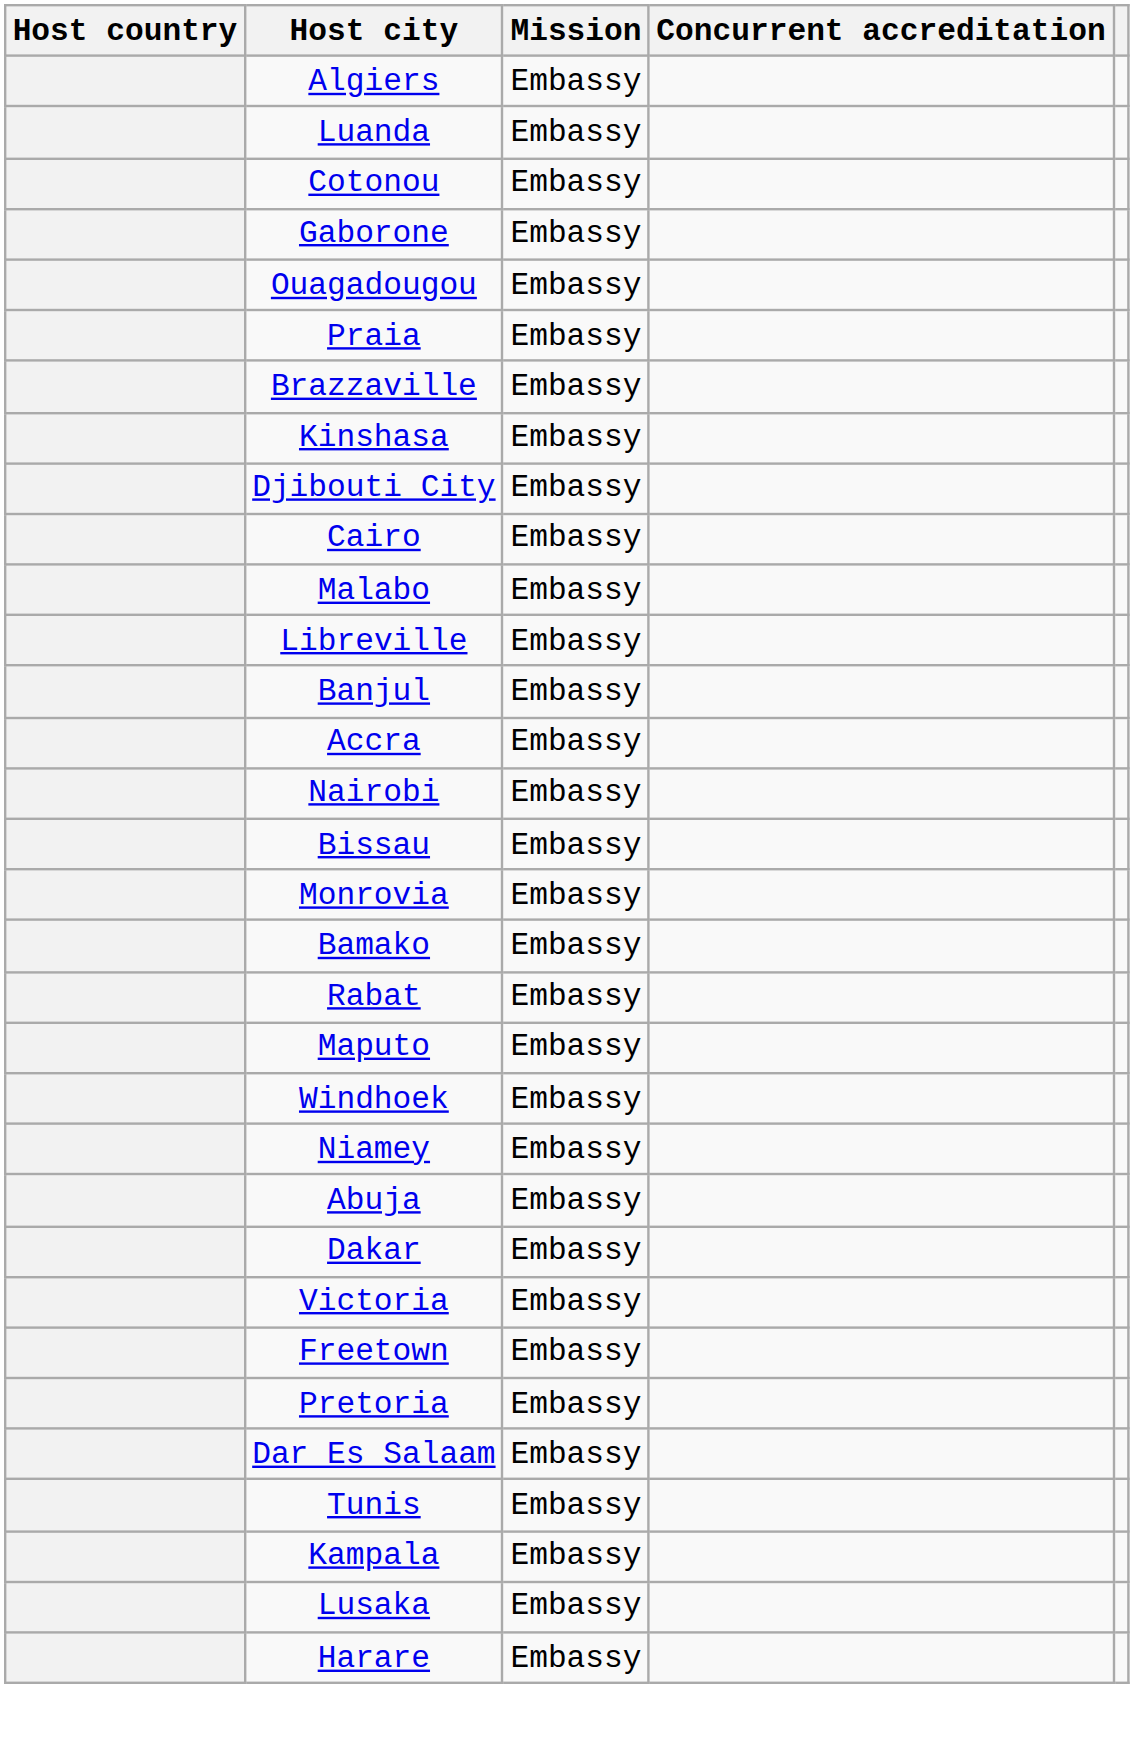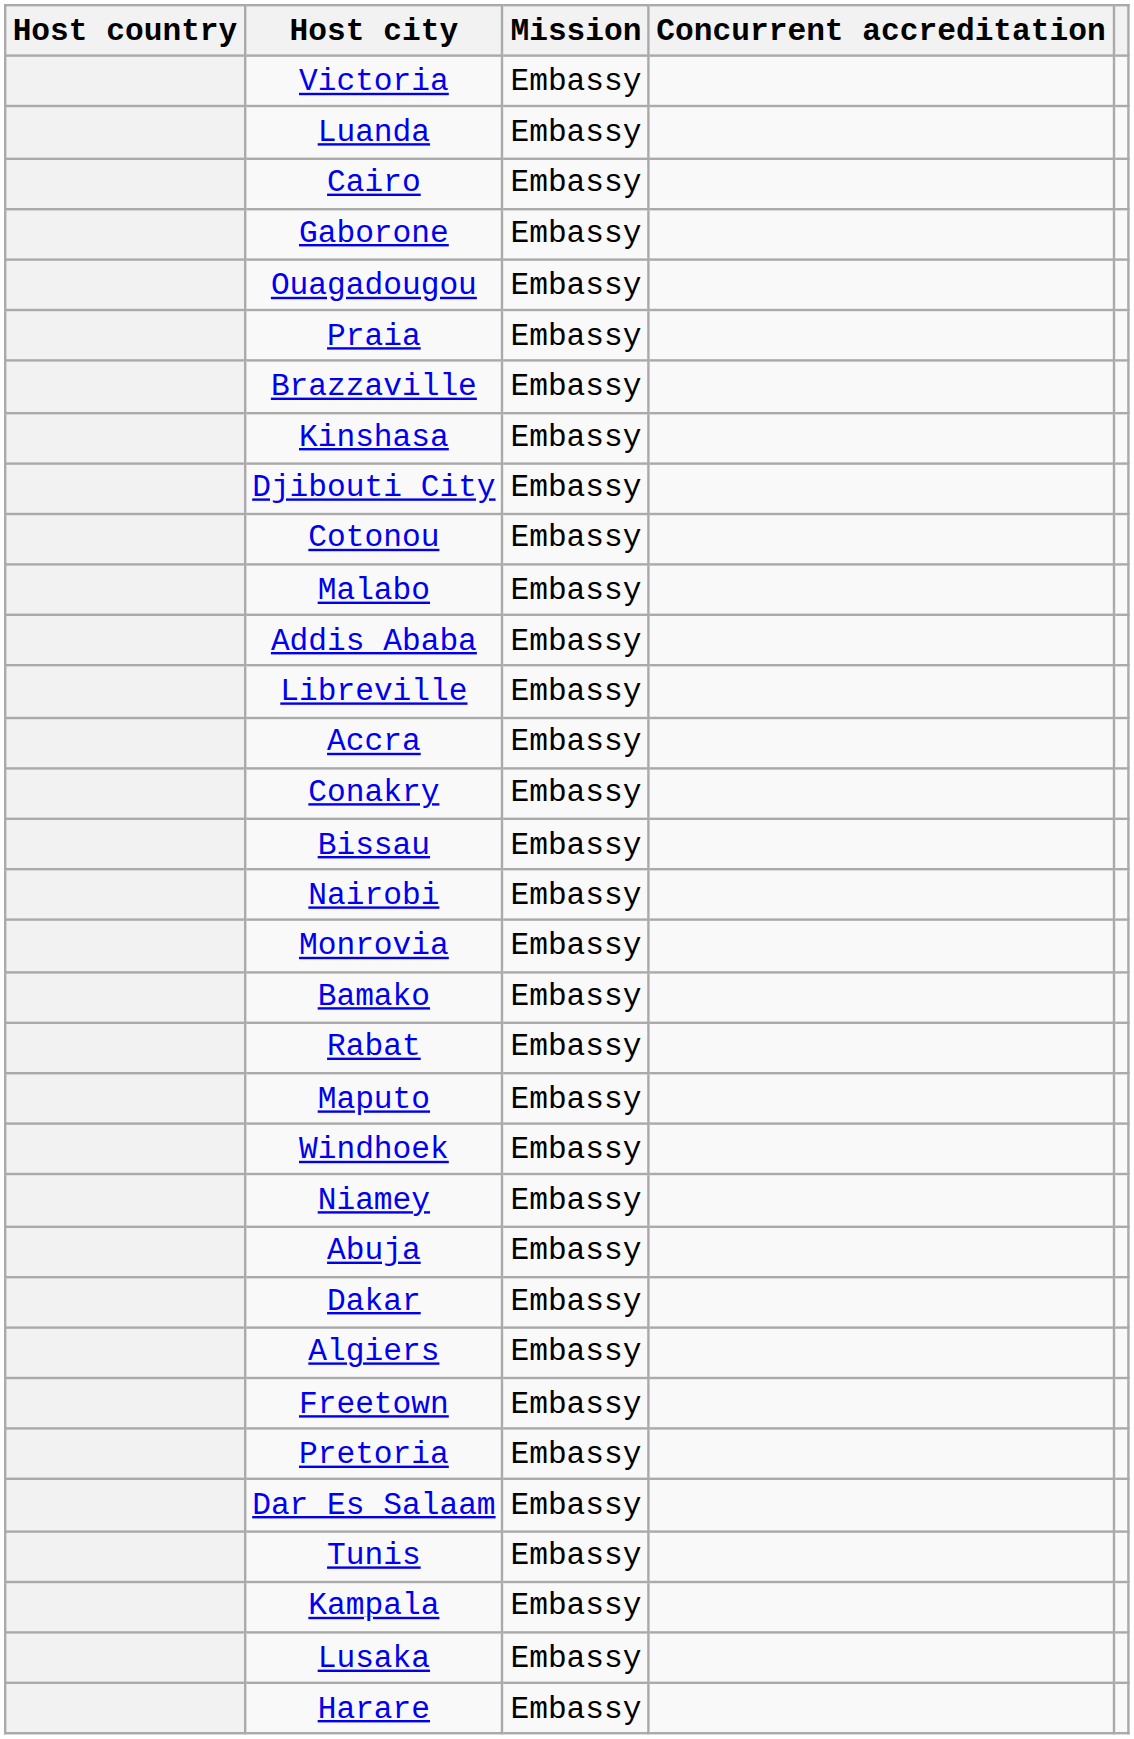rows swapped: Algiers <-> Victoria
rows swapped: Cotonou <-> Cairo
+ row: Addis Ababa | Embassy
- row: Banjul | Embassy
+ row: Conakry | Embassy
rows swapped: Bissau <-> Nairobi
